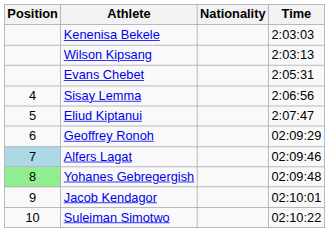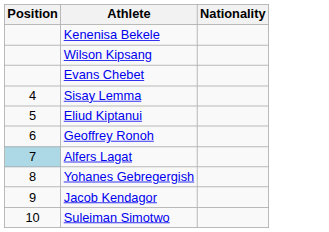- column: Time | 2:03:03 | 2:03:13 | 2:05:31 | 2:06:56 | 2:07:47 | 02:09:29 | 02:09:46 | 02:09:48 | 02:10:01 | 02:10:22
Yohanes Gebregergish | Position: lightgreen background -> no background
